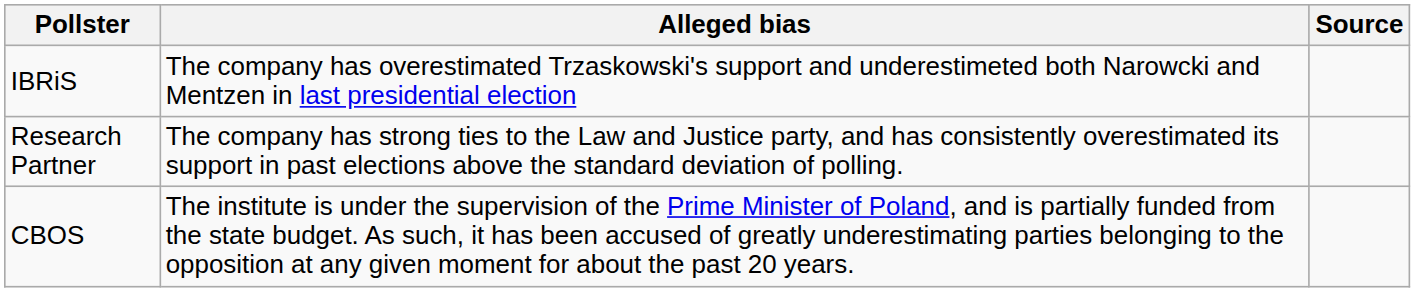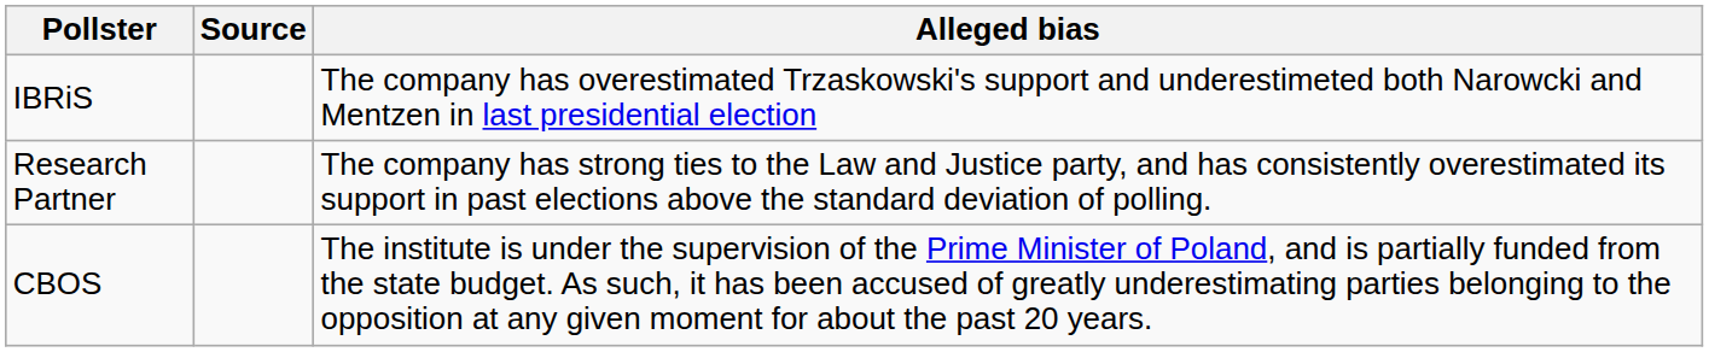columns swapped: Alleged bias <-> Source
